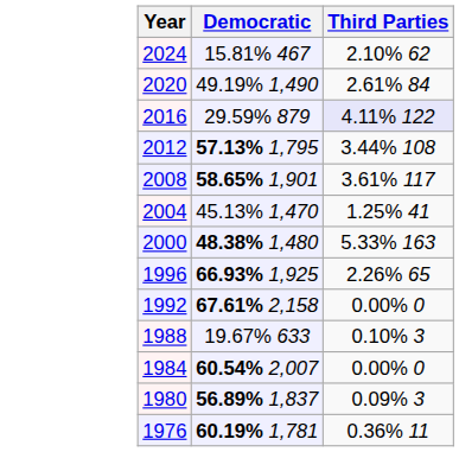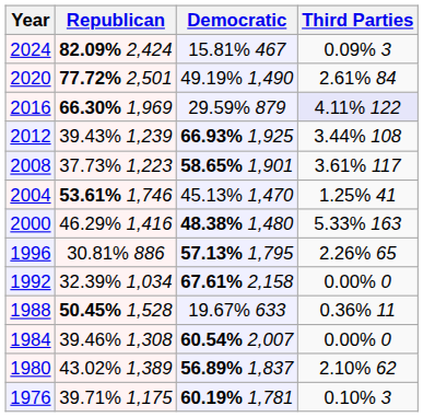+ column: Republican | 82.09% 2,424 | 77.72% 2,501 | 66.30% 1,969 | 39.43% 1,239 | 37.73% 1,223 | 53.61% 1,746 | 46.29% 1,416 | 30.81% 886 | 32.39% 1,034 | 50.45% 1,528 | 39.46% 1,308 | 43.02% 1,389 | 39.71% 1,175
2024 | Third Parties: 2.10% 62 -> 0.09% 3
2012 | Democratic: 57.13% 1,795 -> 66.93% 1,925
1996 | Democratic: 66.93% 1,925 -> 57.13% 1,795
1988 | Third Parties: 0.10% 3 -> 0.36% 11
1980 | Third Parties: 0.09% 3 -> 2.10% 62
1976 | Third Parties: 0.36% 11 -> 0.10% 3
